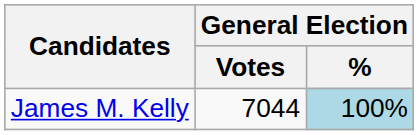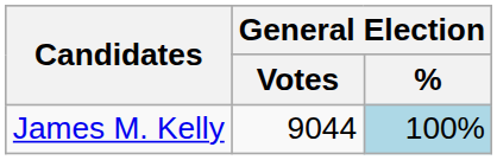James M. Kelly | General Election / Votes: 7044 -> 9044
